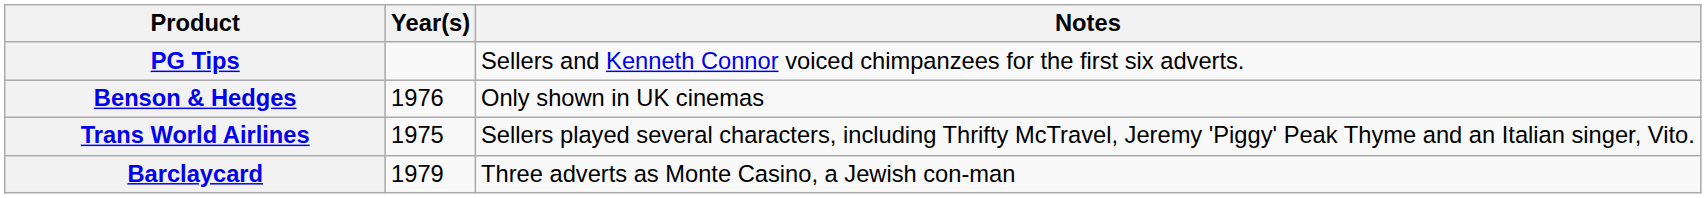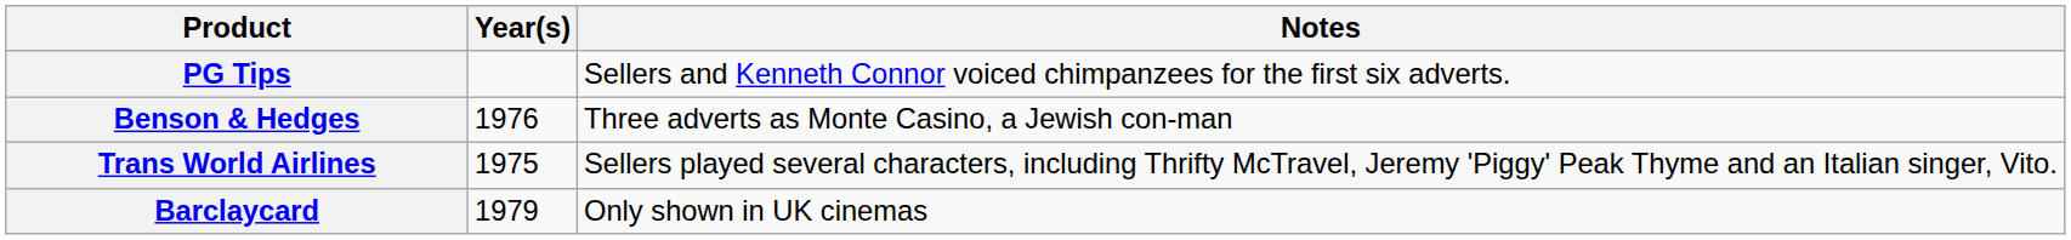Benson & Hedges | Notes: Only shown in UK cinemas -> Three adverts as Monte Casino, a Jewish con-man
Barclaycard | Notes: Three adverts as Monte Casino, a Jewish con-man -> Only shown in UK cinemas
